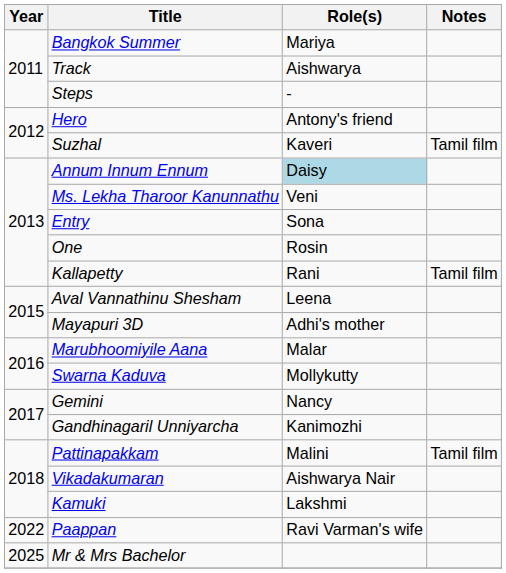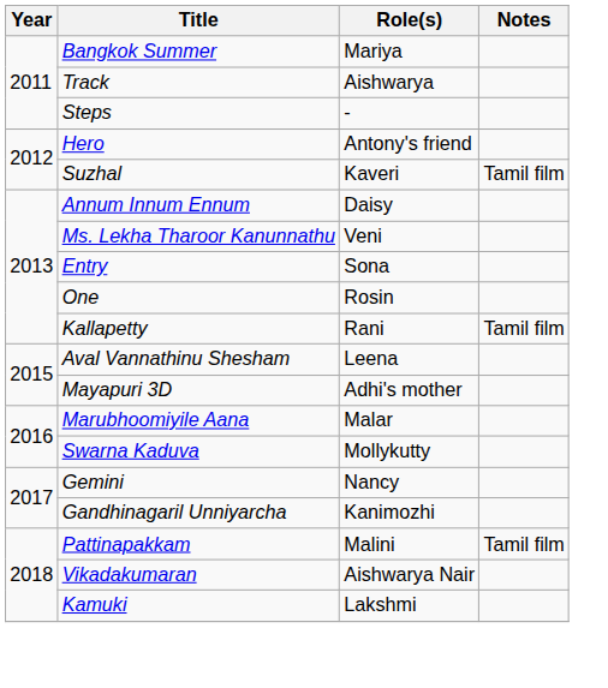Annum Innum Ennum | Role(s): lightblue background -> no background
- row: 2022 | Paappan | Ravi Varman's wife
- row: 2025 | Mr & Mrs Bachelor
